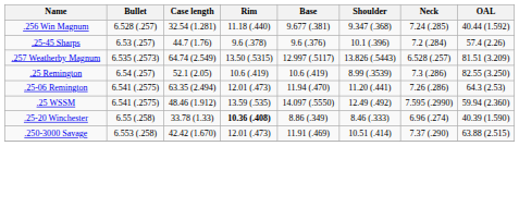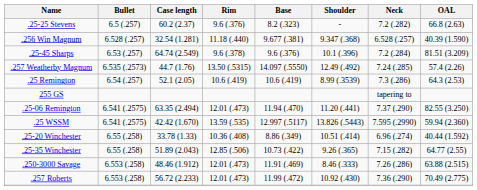+ row: .25-25 Stevens | 6.5 (.257) | 60.2 (2.37) | 9.6 (.376) | 8.2 (.323) | - | 7.2 (.282) | 66.8 (2.63)
.256 Win Magnum | Neck: 7.24 (.285) -> 6.528 (.257)
.256 Win Magnum | OAL: 40.44 (1.592) -> 40.39 (1.590)
.25-45 Sharps | Case length: 44.7 (1.76) -> 64.74 (2.549)
.25-45 Sharps | OAL: 57.4 (2.26) -> 81.51 (3.209)
.257 Weatherby Magnum | Case length: 64.74 (2.549) -> 44.7 (1.76)
.257 Weatherby Magnum | Base: 12.997 (.5117) -> 14.097 (.5550)
.257 Weatherby Magnum | Shoulder: 13.826 (.5443) -> 12.49 (.492)
.257 Weatherby Magnum | Neck: 6.528 (.257) -> 7.24 (.285)
.257 Weatherby Magnum | OAL: 81.51 (3.209) -> 57.4 (2.26)
.25 Remington | OAL: 82.55 (3.250) -> 64.3 (2.53)
+ row: 255 GS | tapering to
.25-06 Remington | Neck: 7.26 (.286) -> 7.37 (.290)
.25-06 Remington | OAL: 64.3 (2.53) -> 82.55 (3.250)
.25 WSSM | Case length: 48.46 (1.912) -> 42.42 (1.670)
.25 WSSM | Base: 14.097 (.5550) -> 12.997 (.5117)
.25 WSSM | Shoulder: 12.49 (.492) -> 13.826 (.5443)
.25-20 Winchester | Rim: bold -> normal
.25-20 Winchester | Shoulder: 8.46 (.333) -> 10.51 (.414)
.25-20 Winchester | OAL: 40.39 (1.590) -> 40.44 (1.592)
+ row: .25-35 Winchester | 6.55 (.258) | 51.89 (2.043) | 12.85 (.506) | 10.73 (.422) | 9.26 (.365) | 7.15 (.282) | 64.77 (2.55)
.250-3000 Savage | Case length: 42.42 (1.670) -> 48.46 (1.912)
.250-3000 Savage | Shoulder: 10.51 (.414) -> 8.46 (.333)
.250-3000 Savage | Neck: 7.37 (.290) -> 7.26 (.286)
+ row: .257 Roberts | 6.553 (.258) | 56.72 (2.233) | 12.01 (.473) | 11.99 (.472) | 10.92 (.430) | 7.36 (.290) | 70.49 (2.775)
